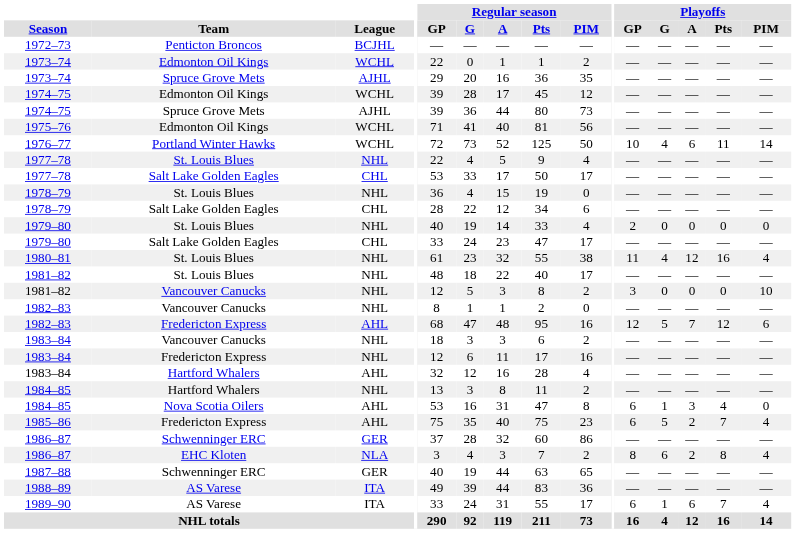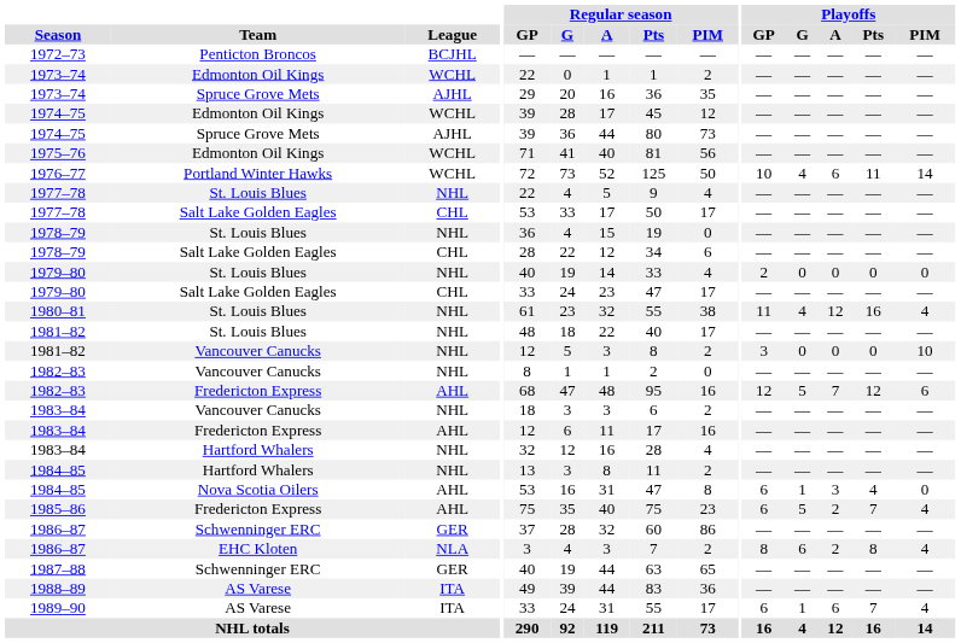1983–84 / Fredericton Express | League: NHL -> AHL
1983–84 / Hartford Whalers | League: AHL -> NHL
